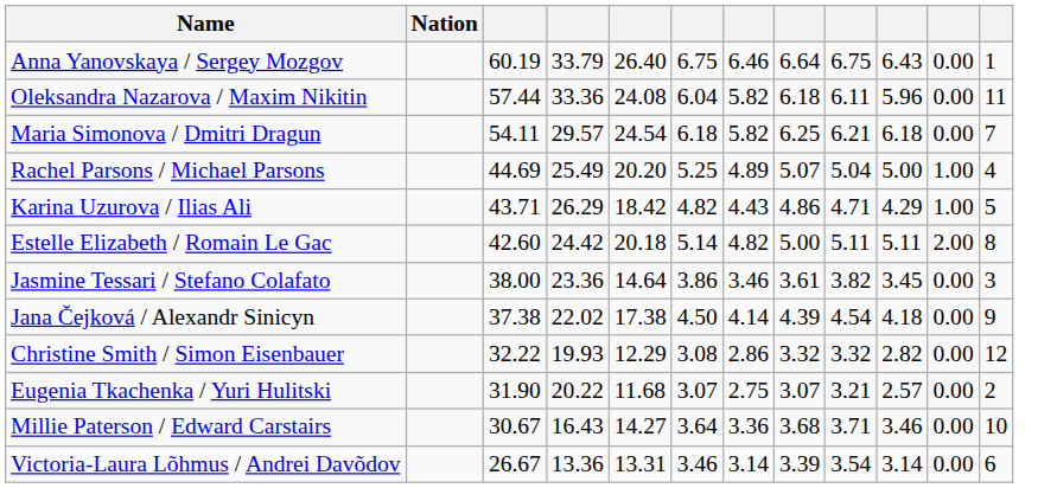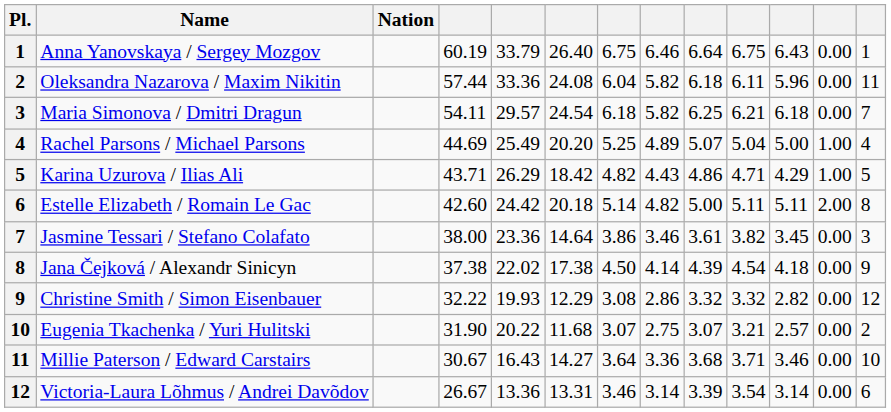+ column: Pl. | 1 | 2 | 3 | 4 | 5 | 6 | 7 | 8 | 9 | 10 | 11 | 12
